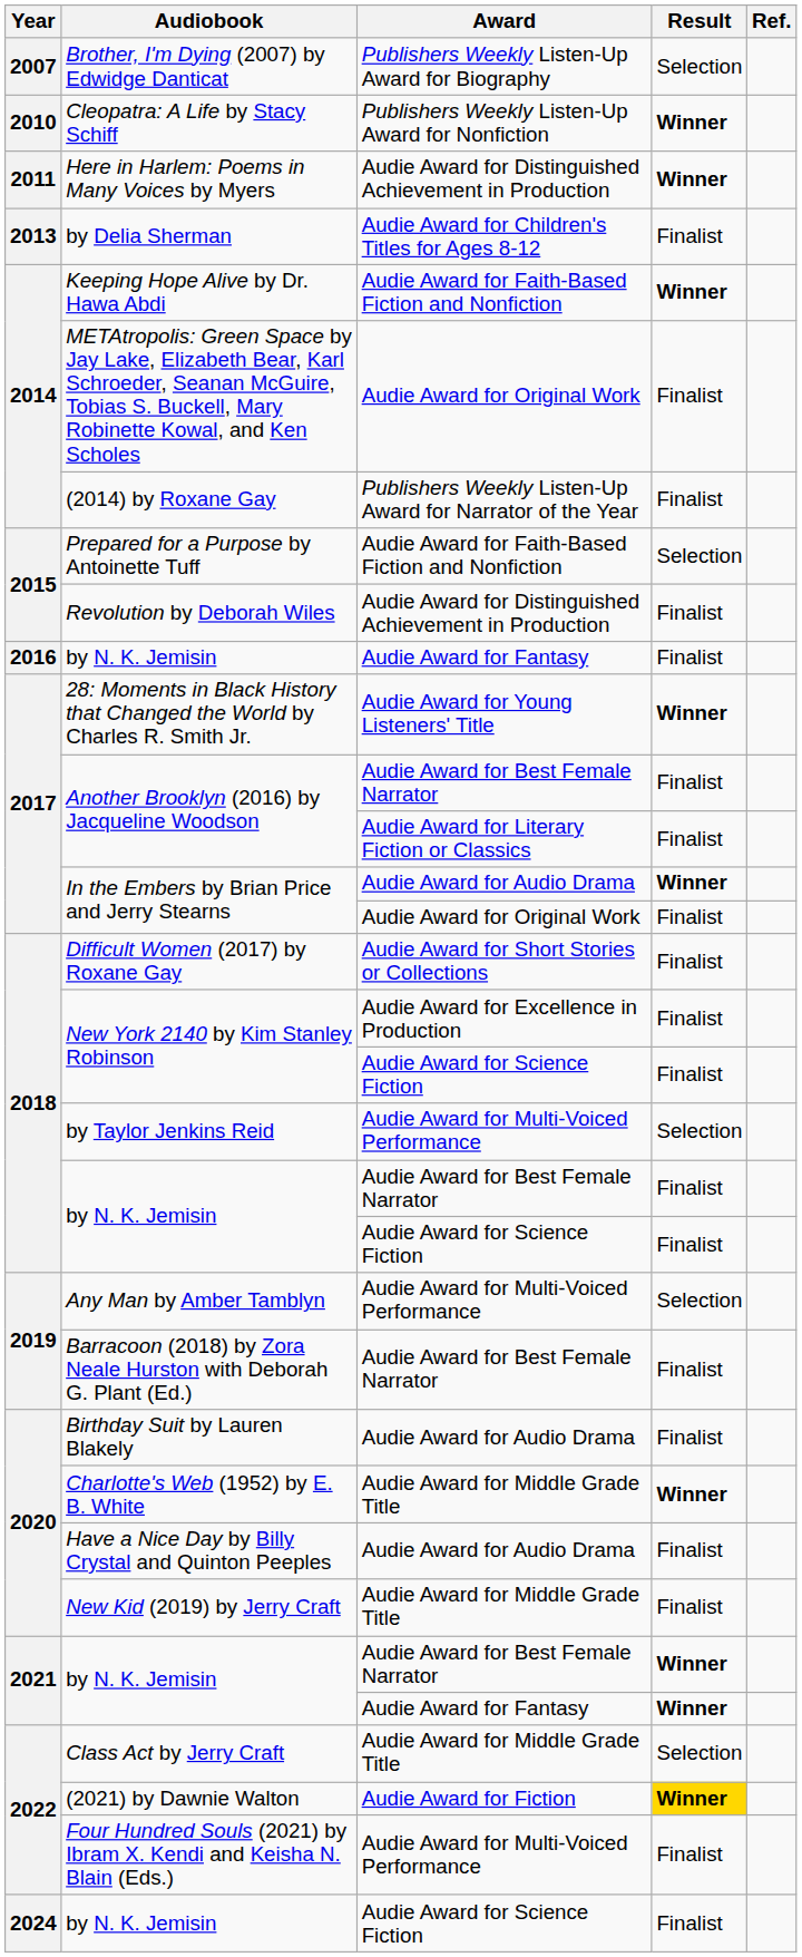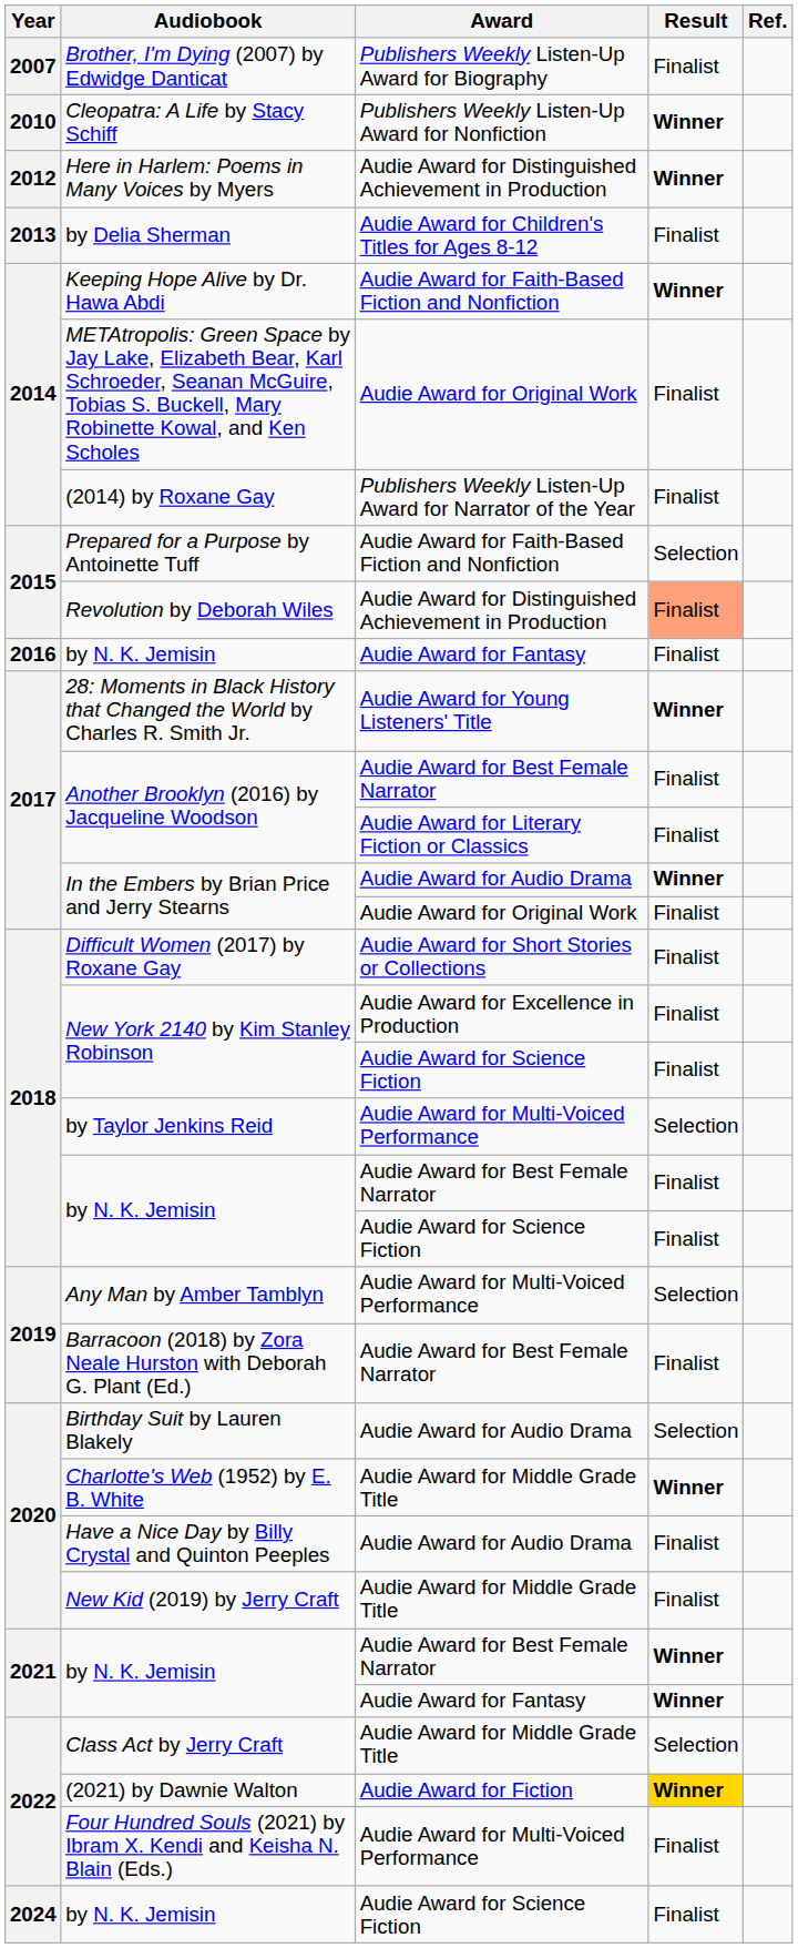Brother, I'm Dying (2007) by Edwidge Danticat | Result: Selection -> Finalist
Here in Harlem: Poems in Many Voices by Myers | Year: 2011 -> 2012
Revolution by Deborah Wiles | Result: no background -> lightsalmon background
Birthday Suit by Lauren Blakely | Result: Finalist -> Selection
